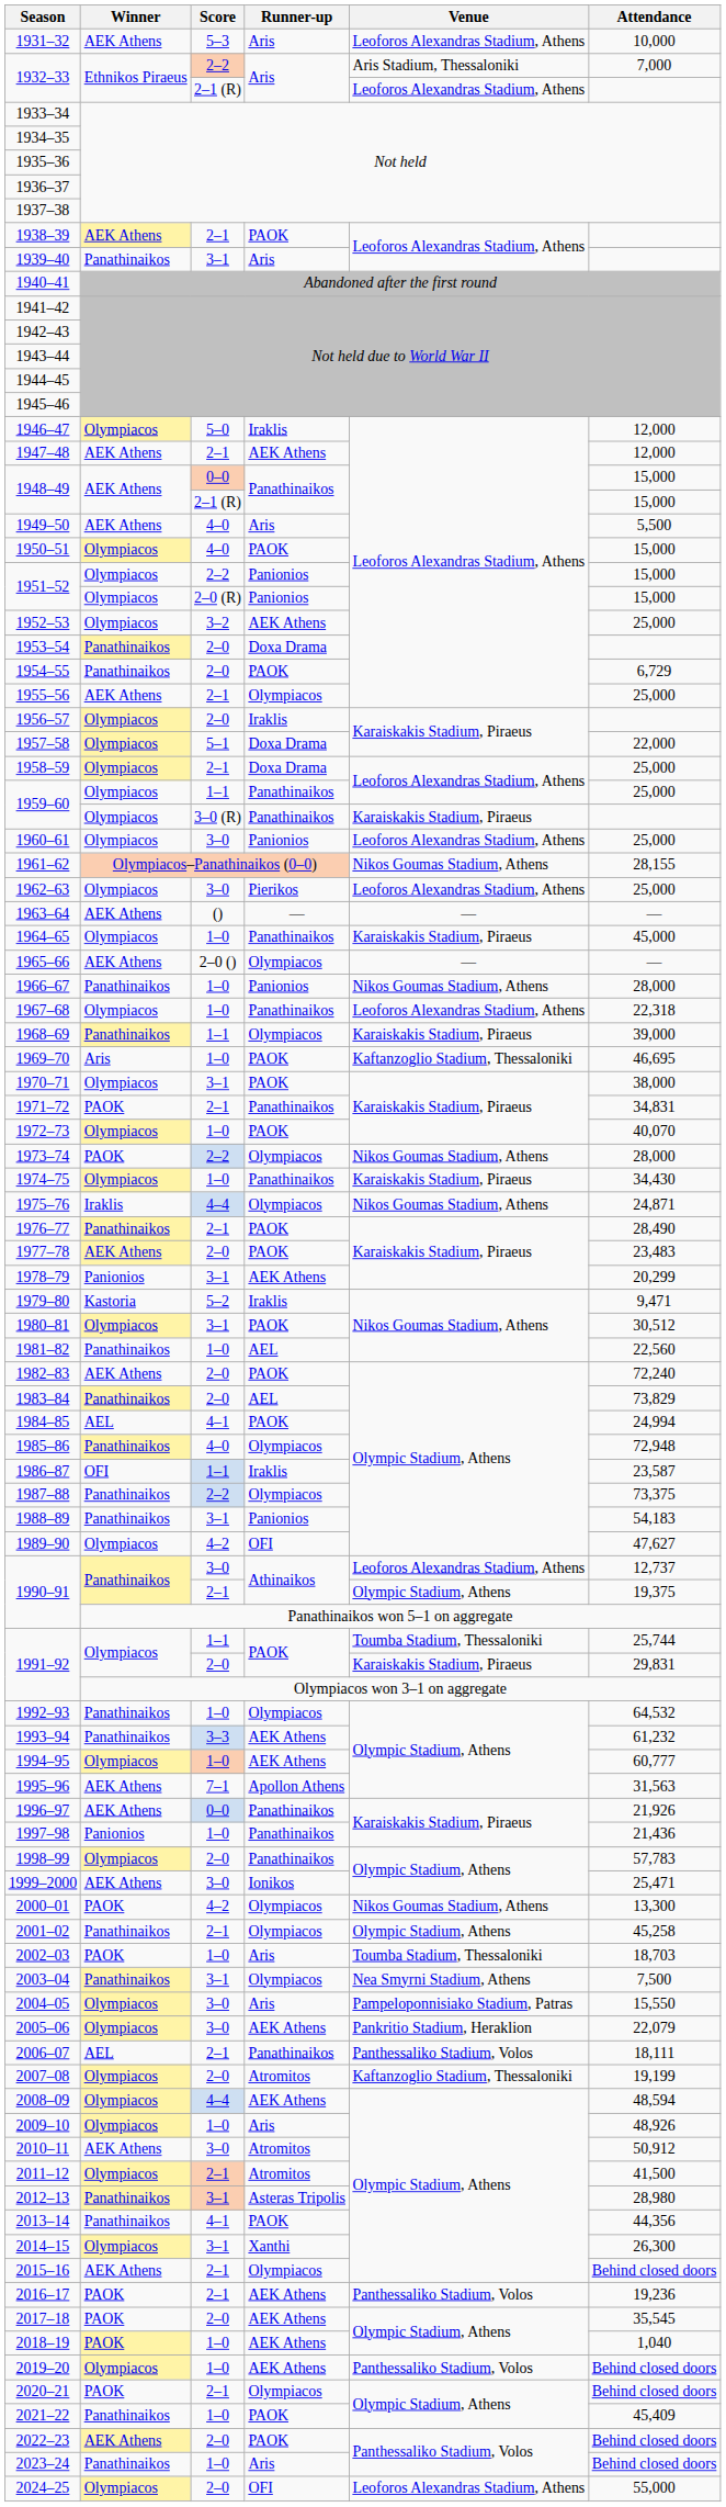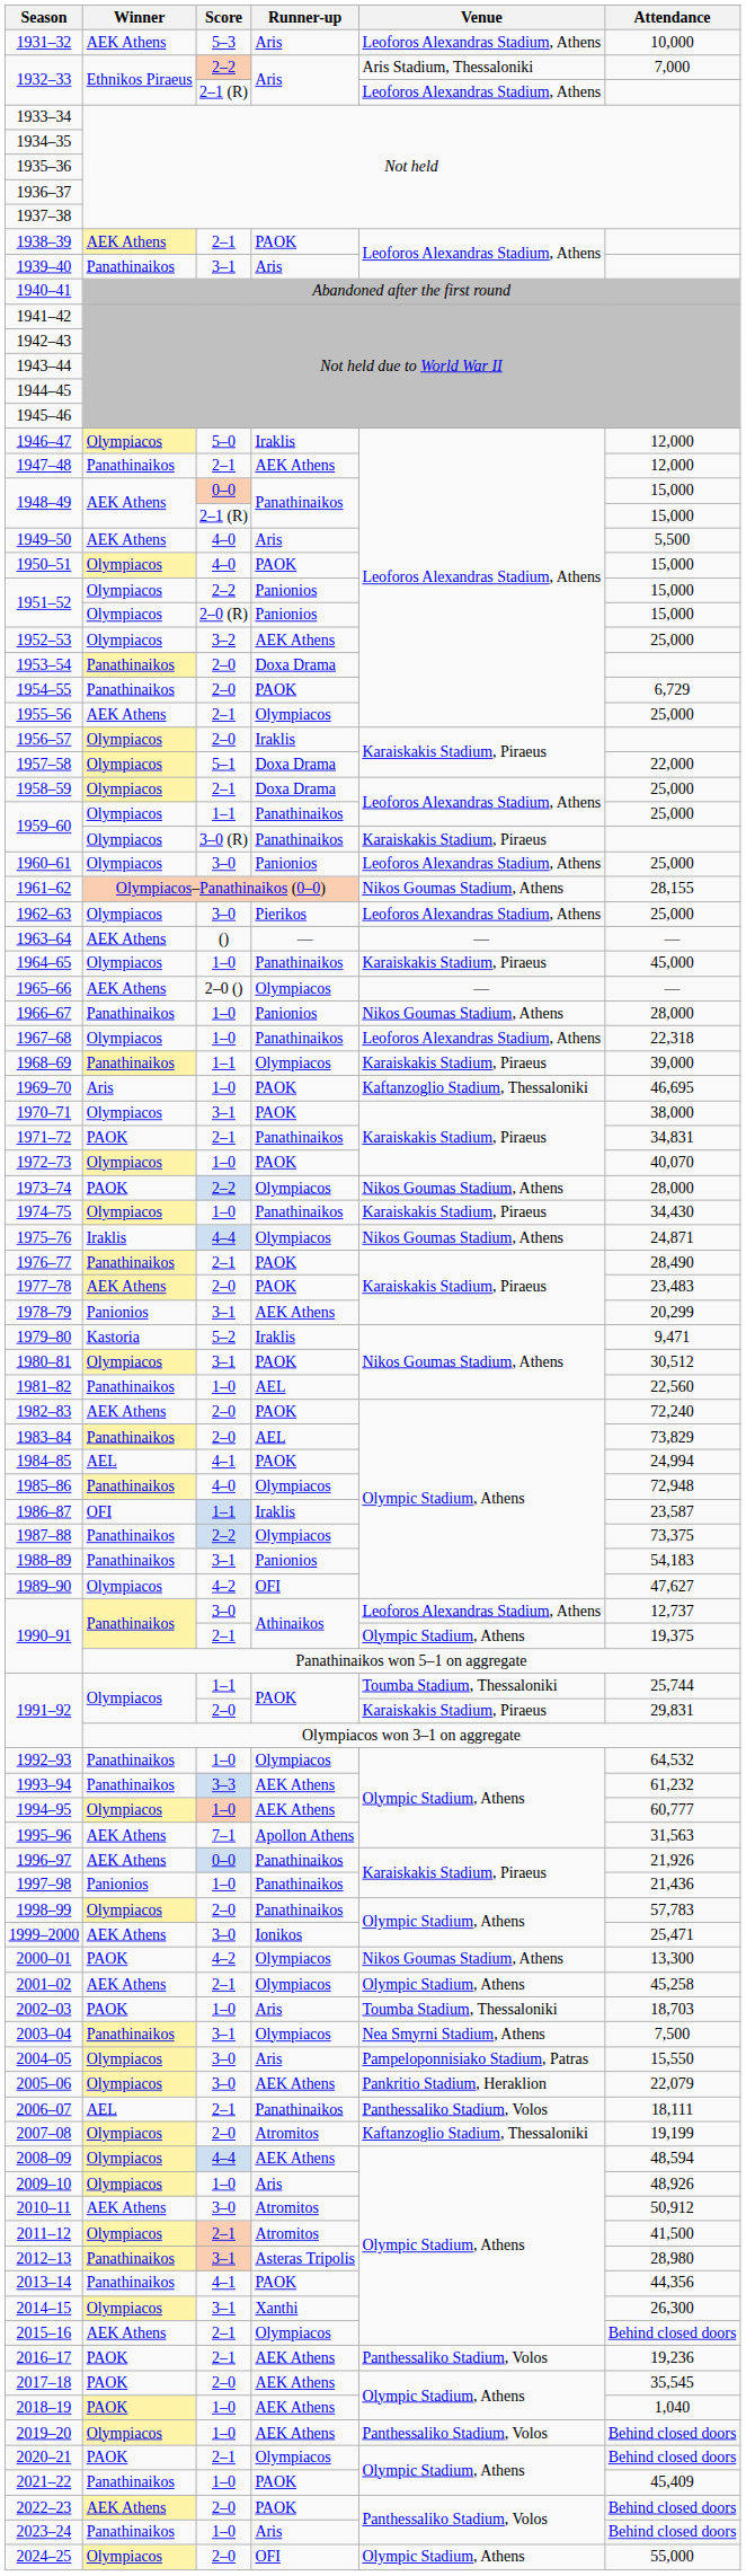1947–48 | Winner: AEK Athens -> Panathinaikos
2001–02 | Winner: Panathinaikos -> AEK Athens
2024–25 | Venue: Leoforos Alexandras Stadium, Athens -> Olympic Stadium, Athens
